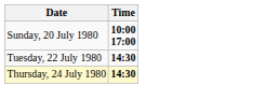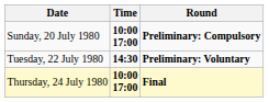+ column: Round | Preliminary: Compulsory | Preliminary: Voluntary | Final
Thursday, 24 July 1980 | Time: 14:30 -> 10:00 17:00
